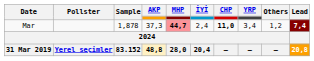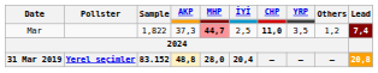Mar | Sample: 1,878 -> 1,822
Mar | İYİ: 2,4 -> 2,5
Mar | YRP: 3,4 -> 3,5
